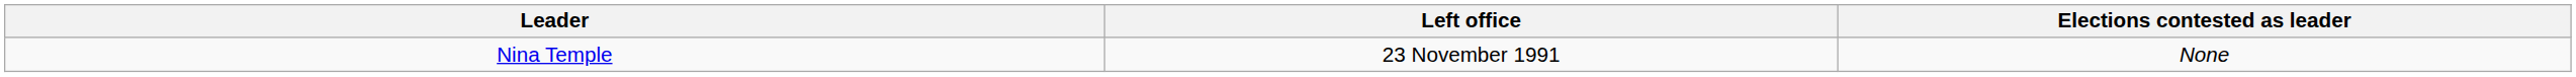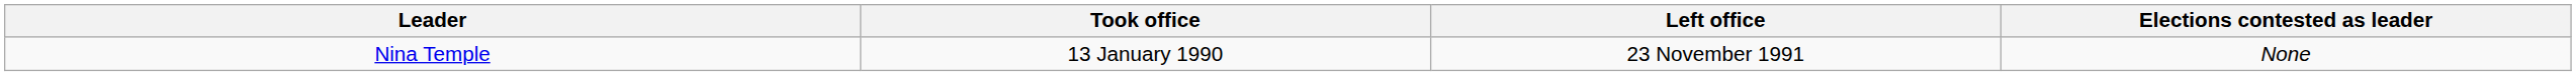+ column: Took office | 13 January 1990
